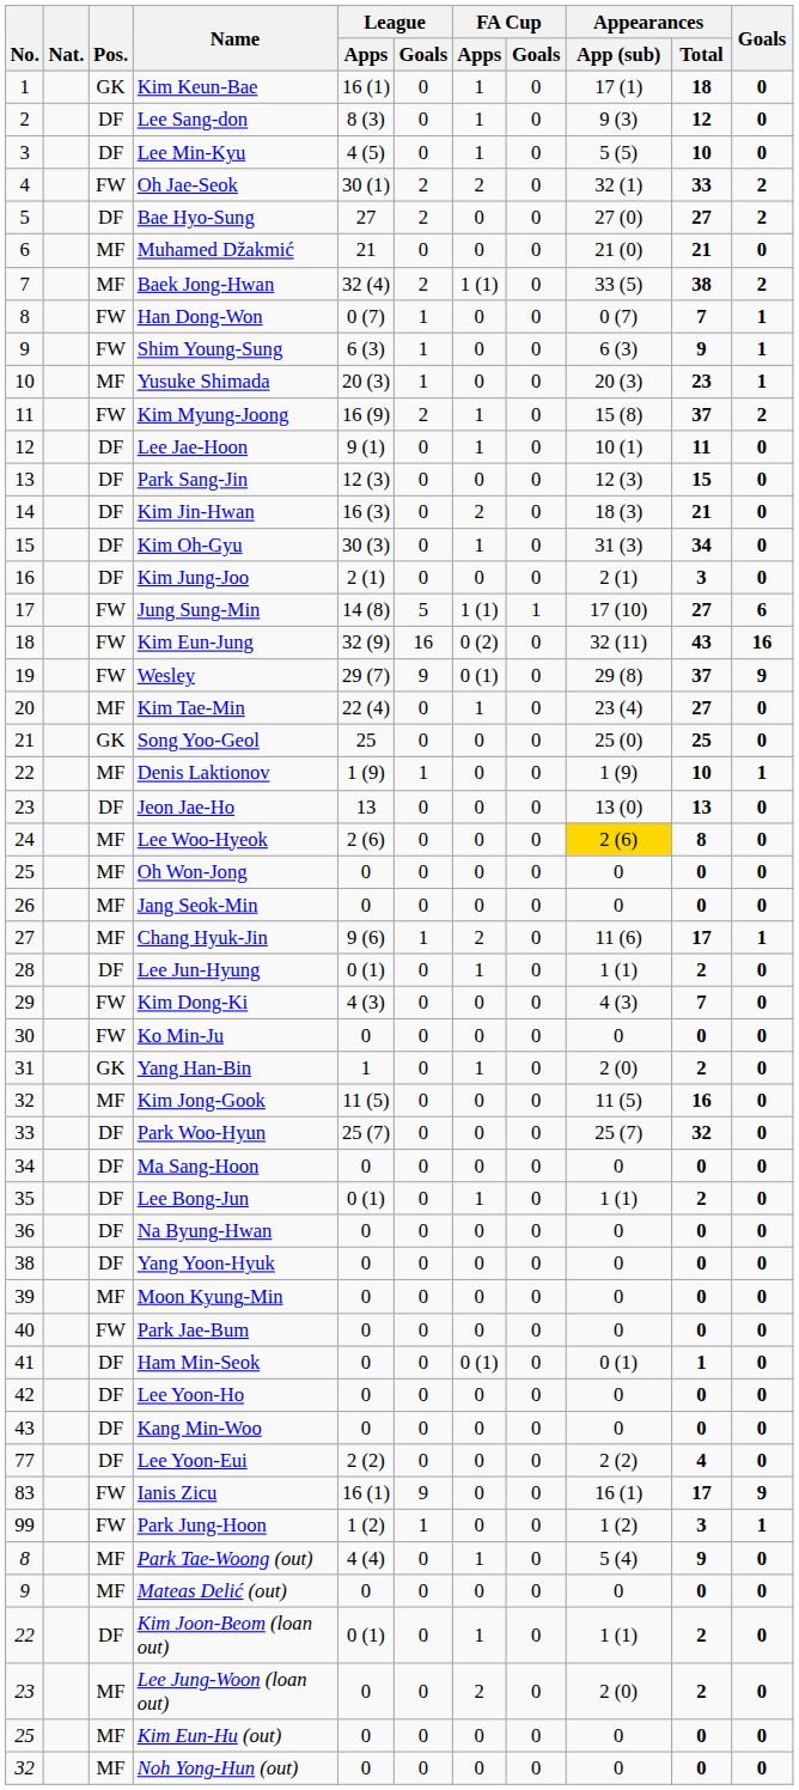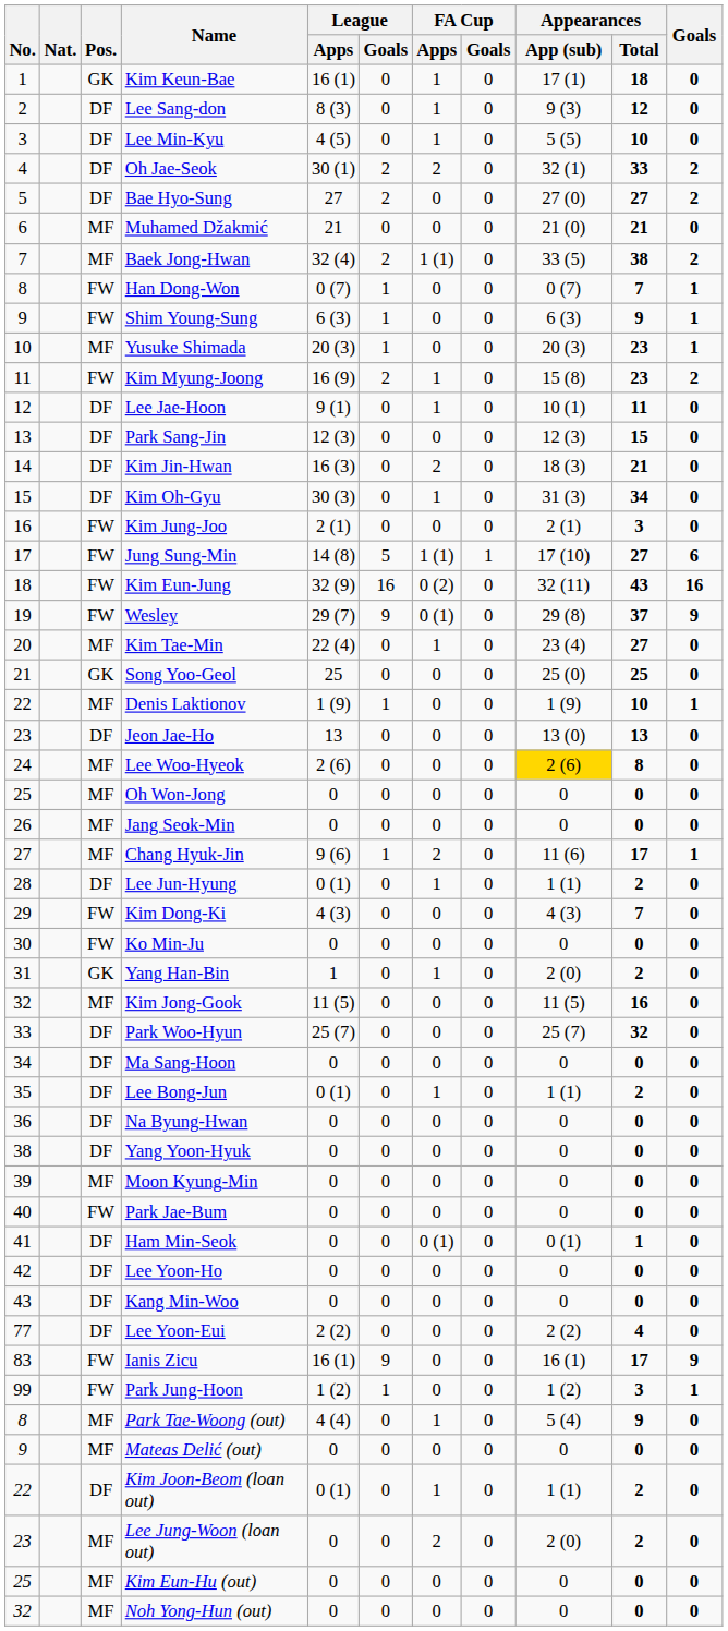Oh Jae-Seok | Pos.: FW -> DF
Kim Myung-Joong | Appearances / Total: 37 -> 23
Kim Jung-Joo | Pos.: DF -> FW
